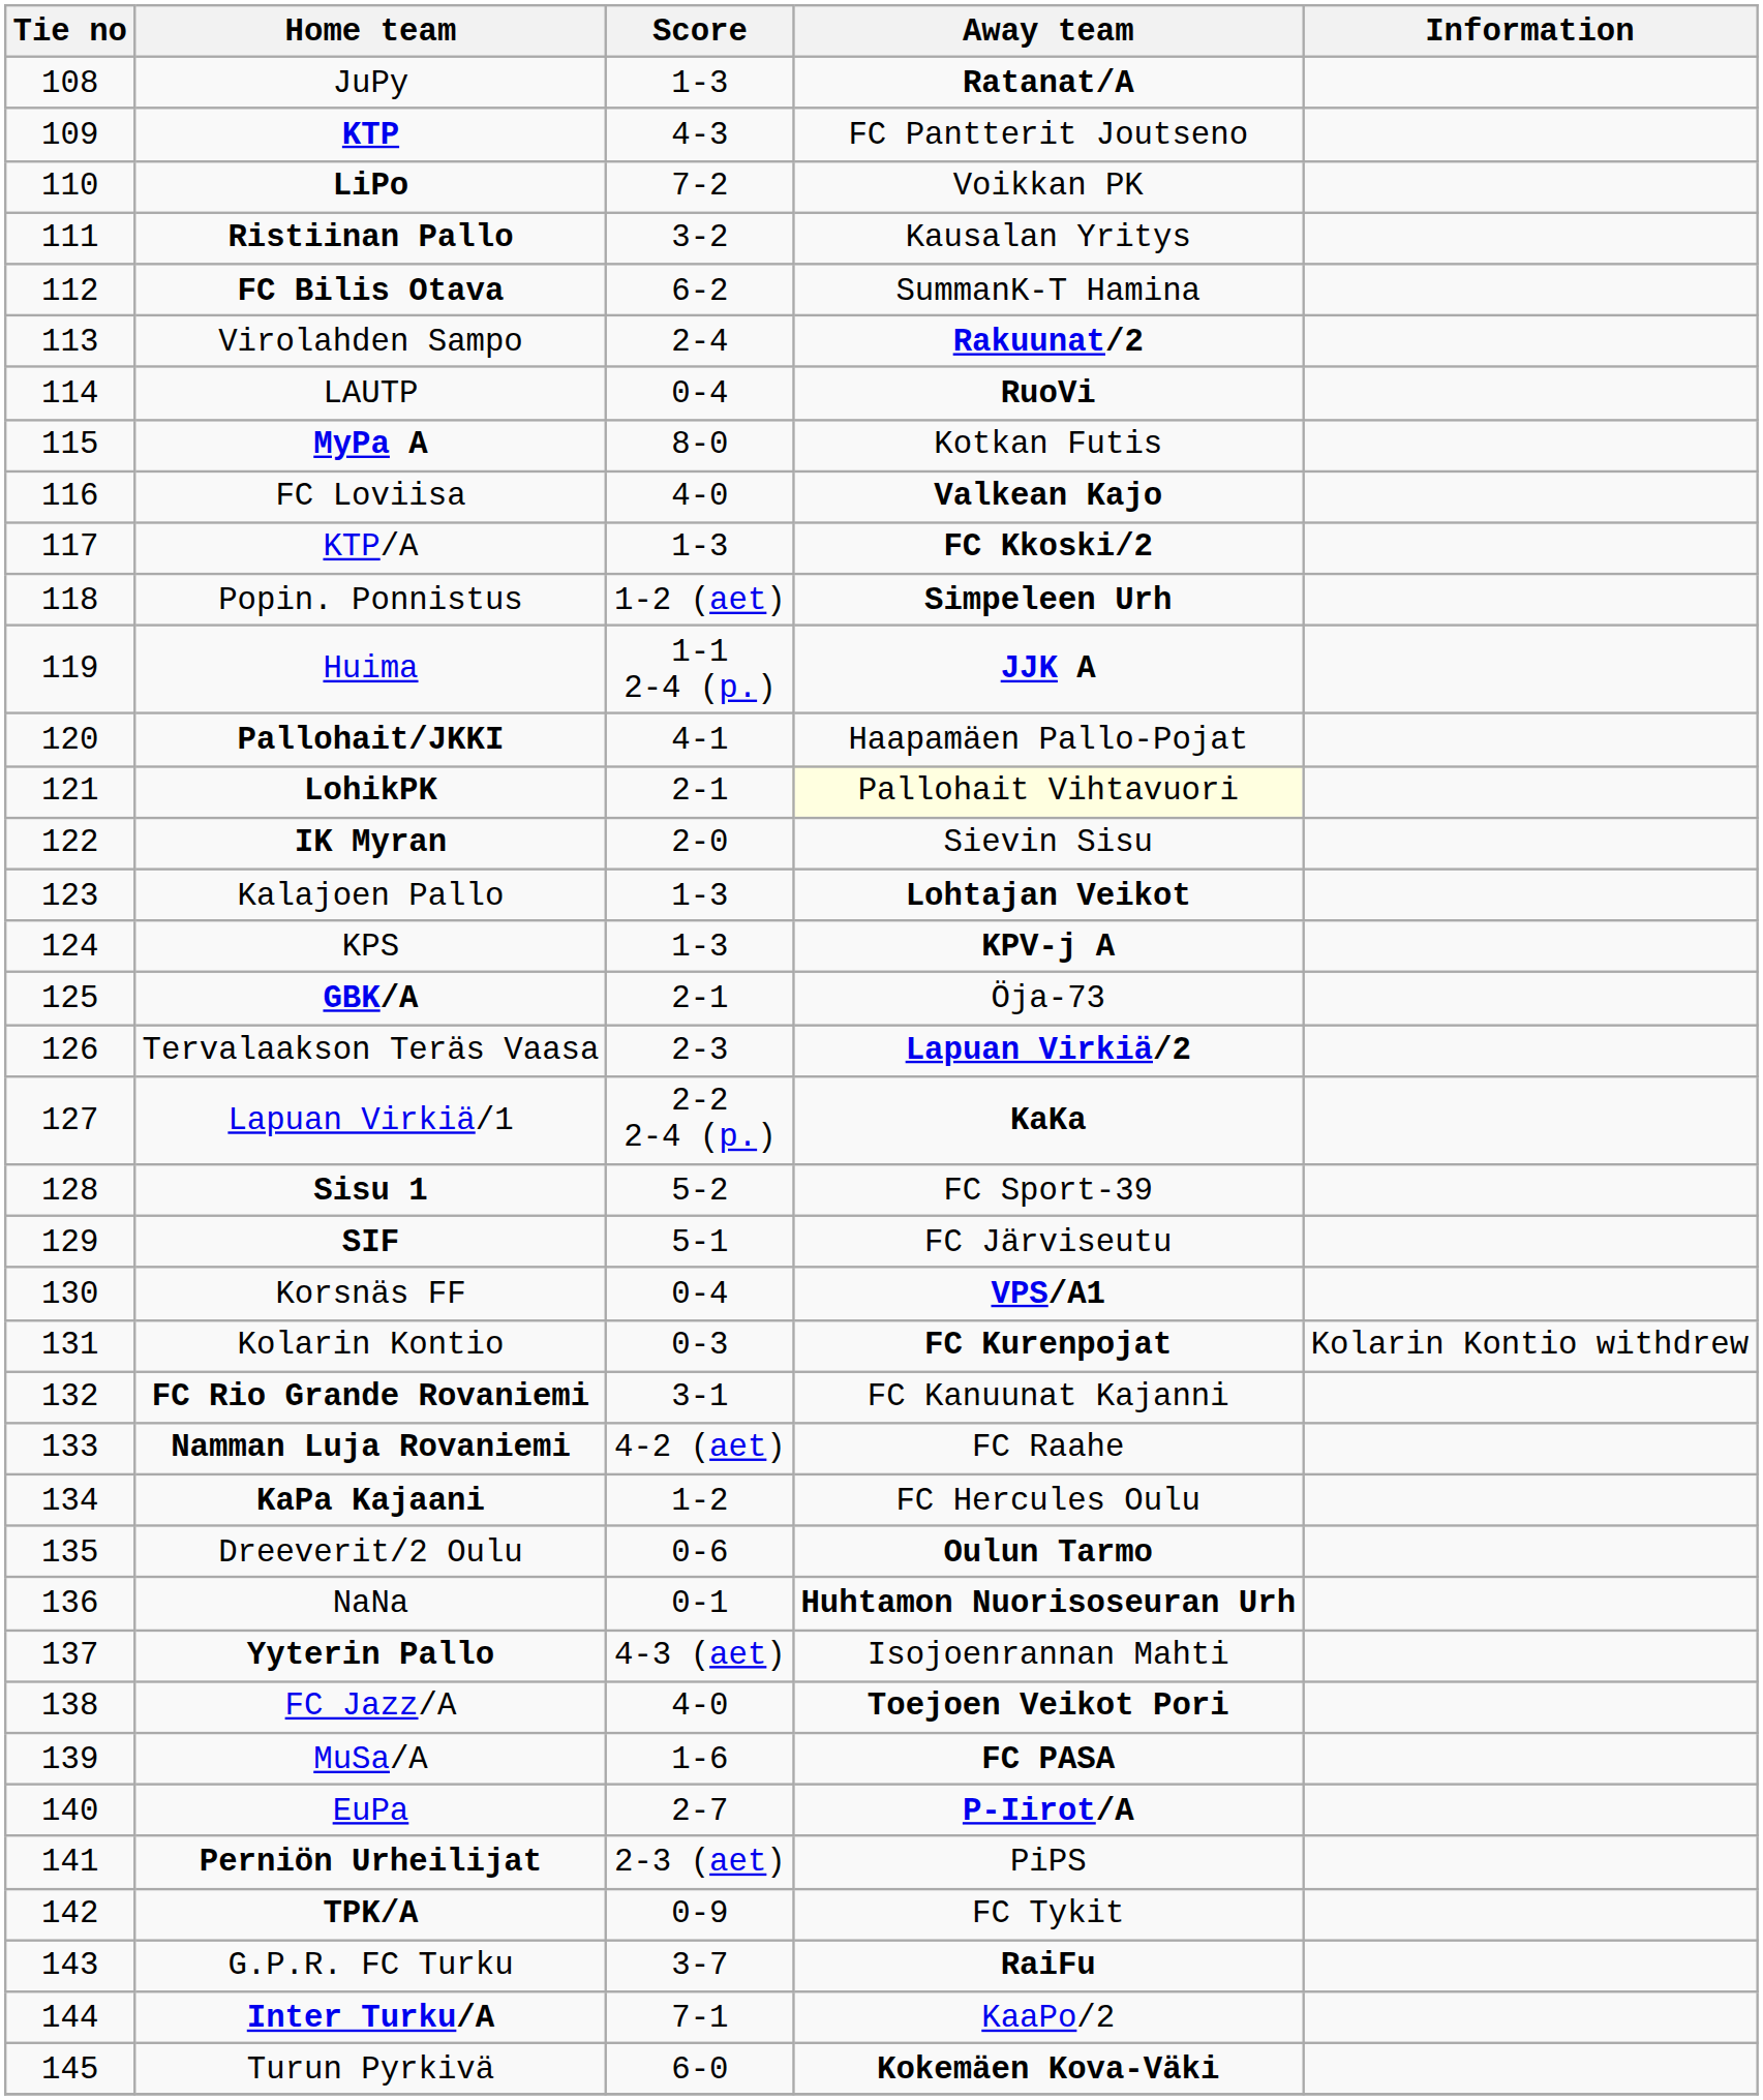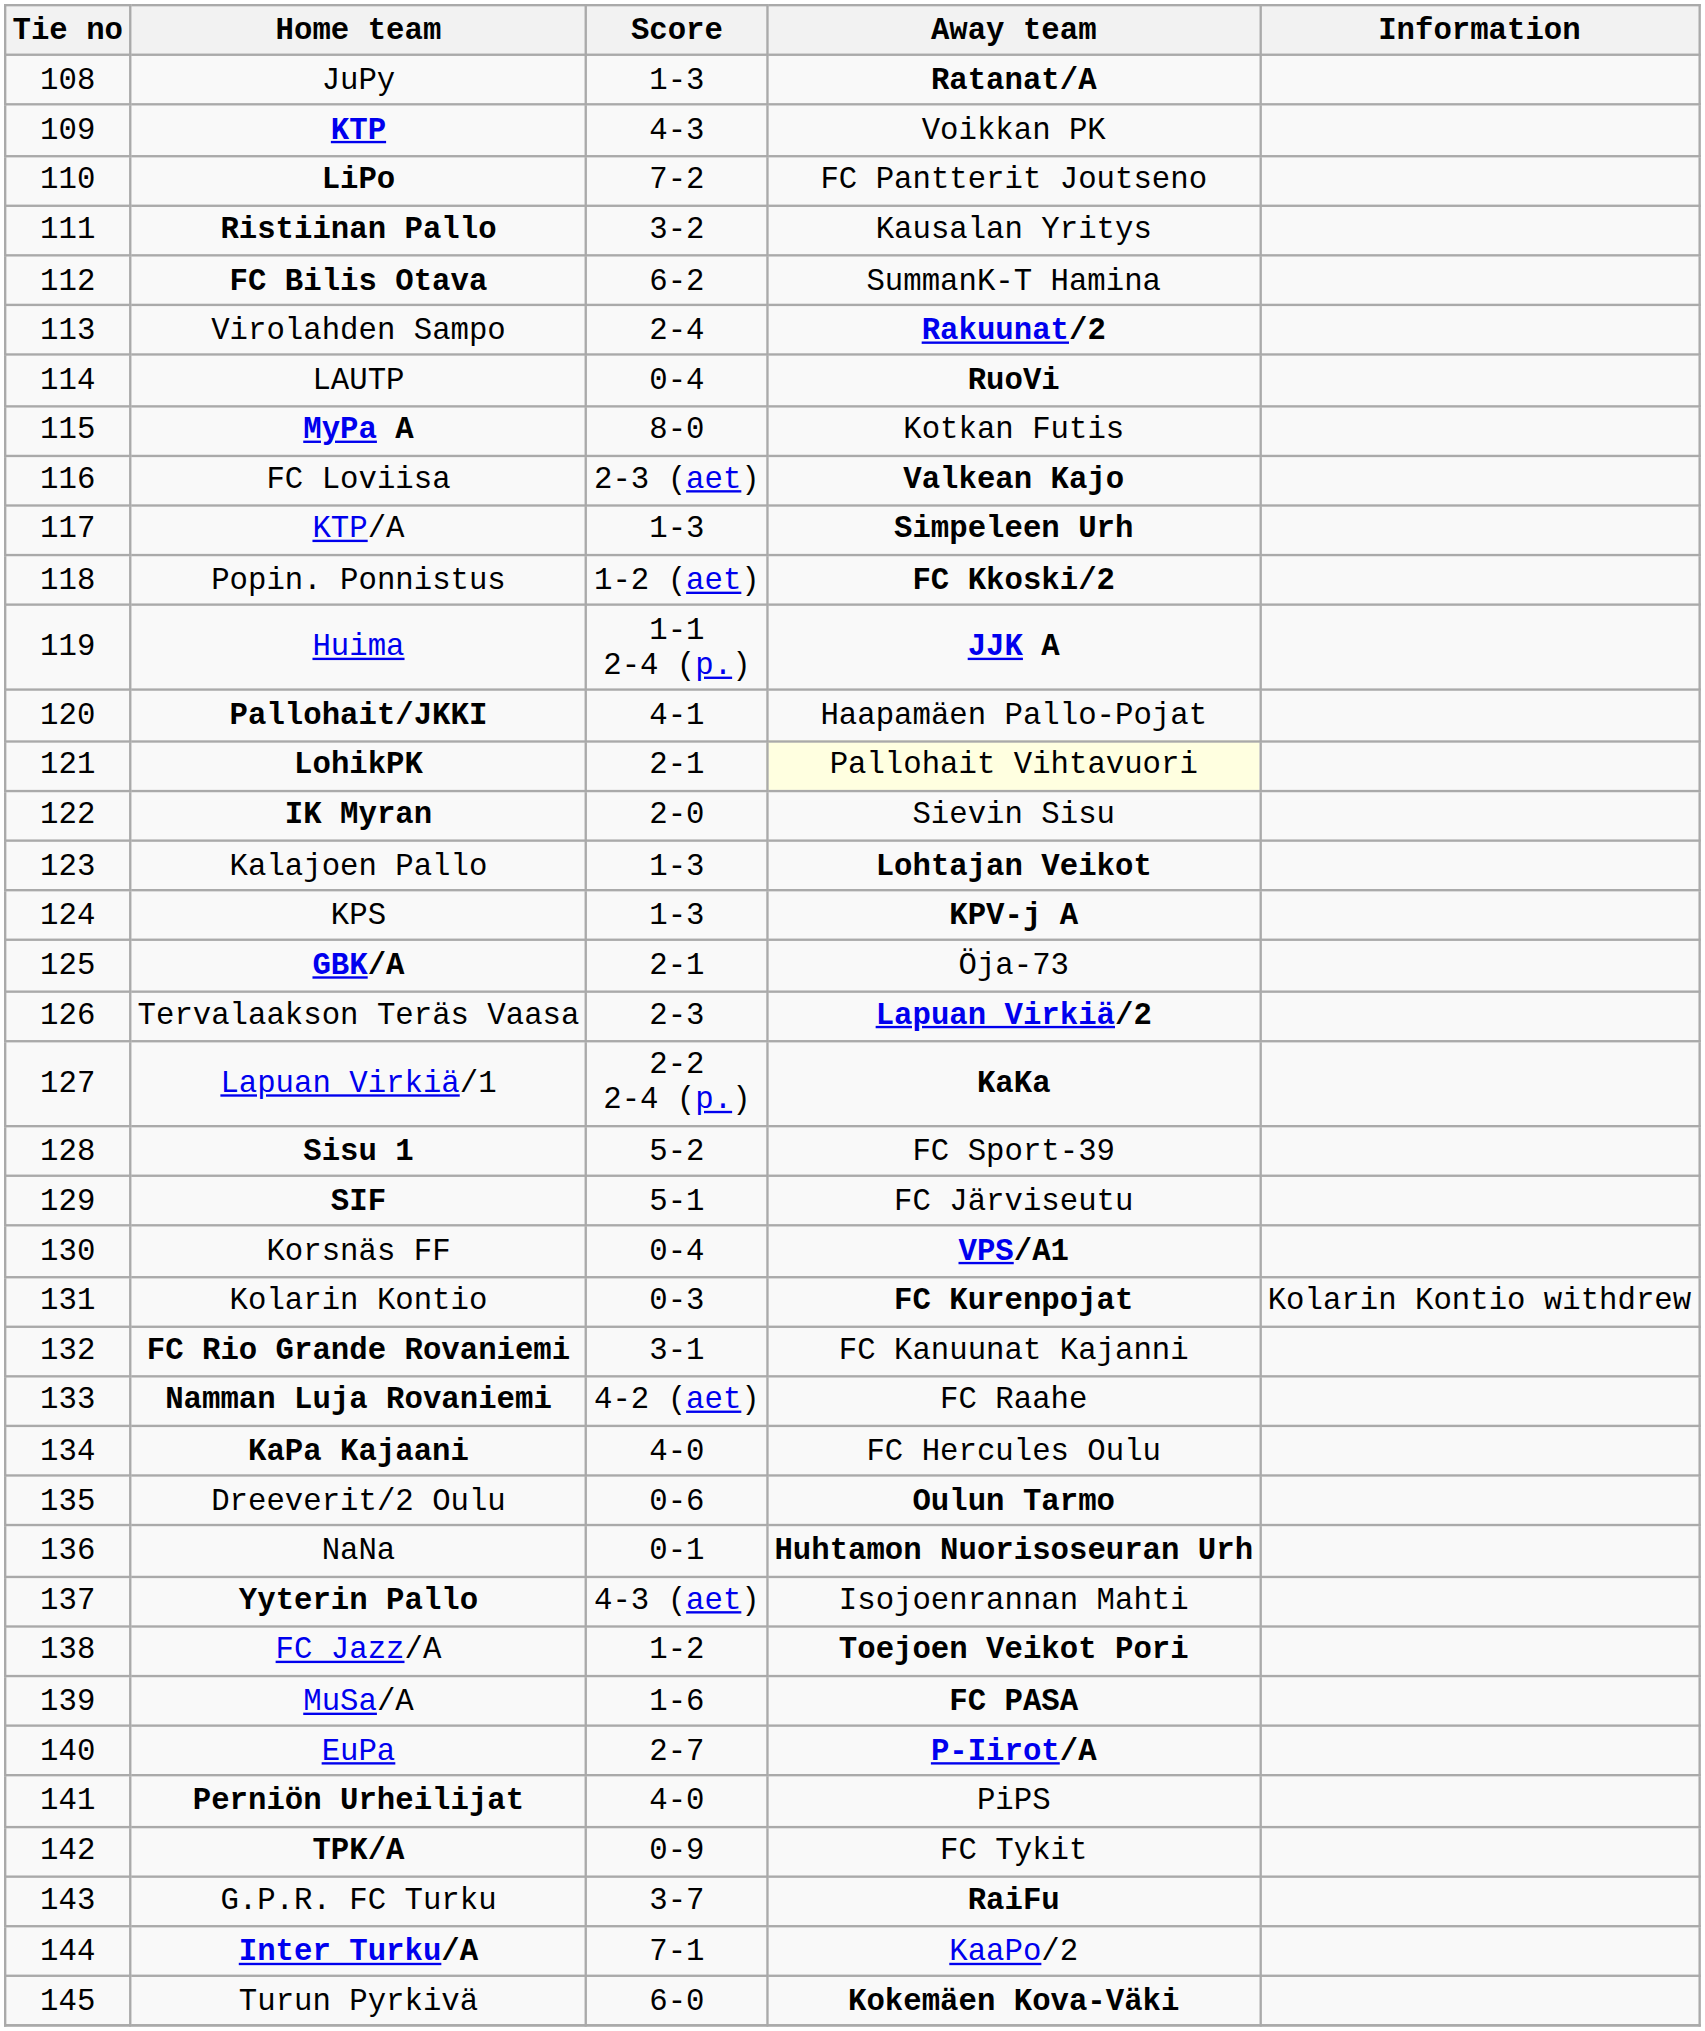KTP | Away team: FC Pantterit Joutseno -> Voikkan PK
LiPo | Away team: Voikkan PK -> FC Pantterit Joutseno
FC Loviisa | Score: 4-0 -> 2-3 (aet)
KTP/A | Away team: FC Kkoski/2 -> Simpeleen Urh
Popin. Ponnistus | Away team: Simpeleen Urh -> FC Kkoski/2
KaPa Kajaani | Score: 1-2 -> 4-0
FC Jazz/A | Score: 4-0 -> 1-2
Perniön Urheilijat | Score: 2-3 (aet) -> 4-0
